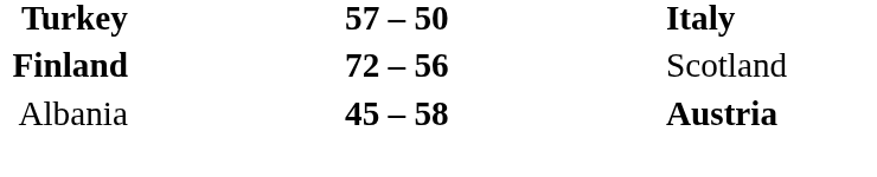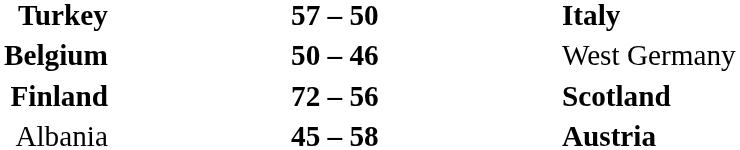+ row: Belgium | 50 – 46 | West Germany
Finland | column 3: normal -> bold
